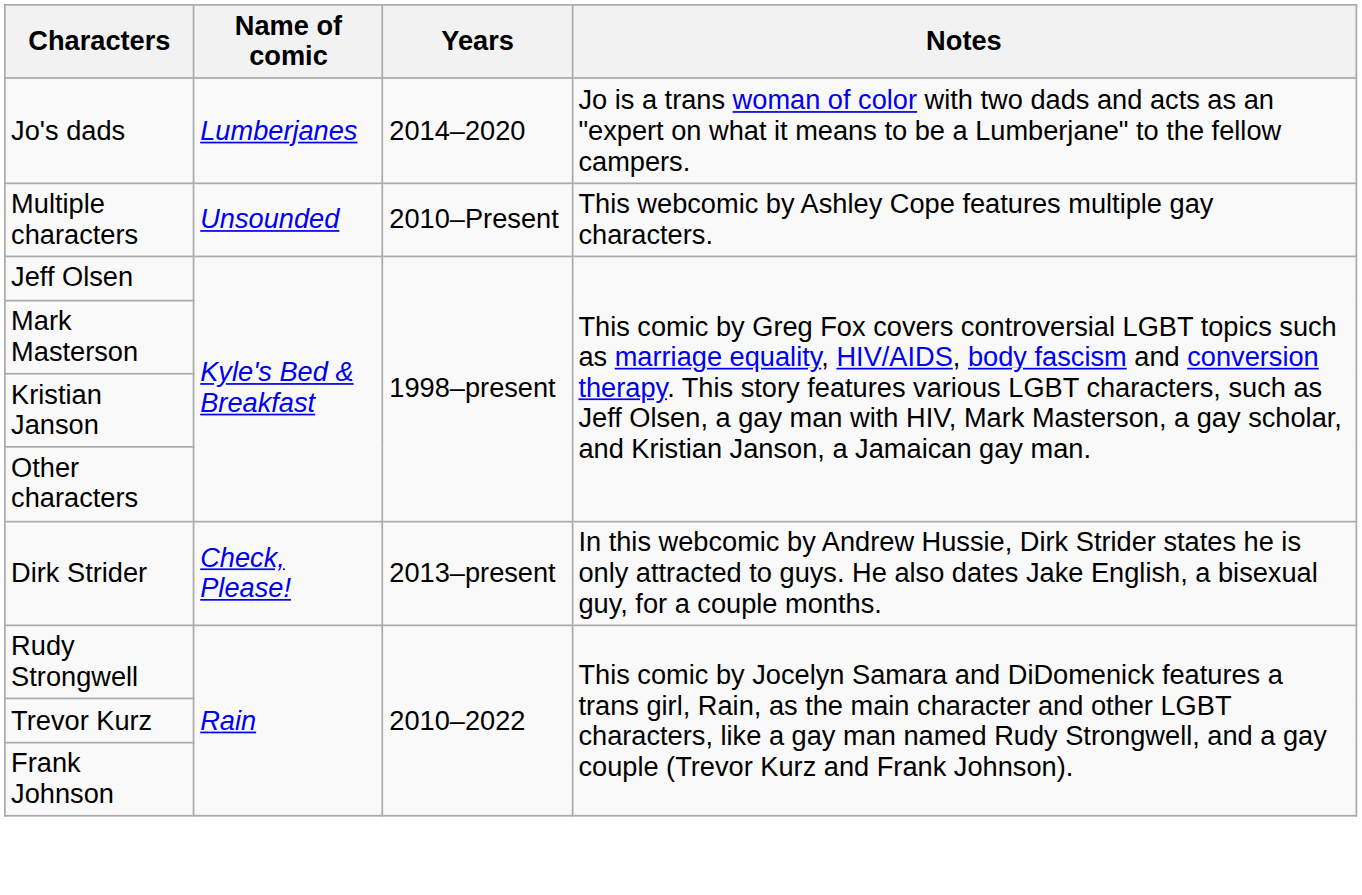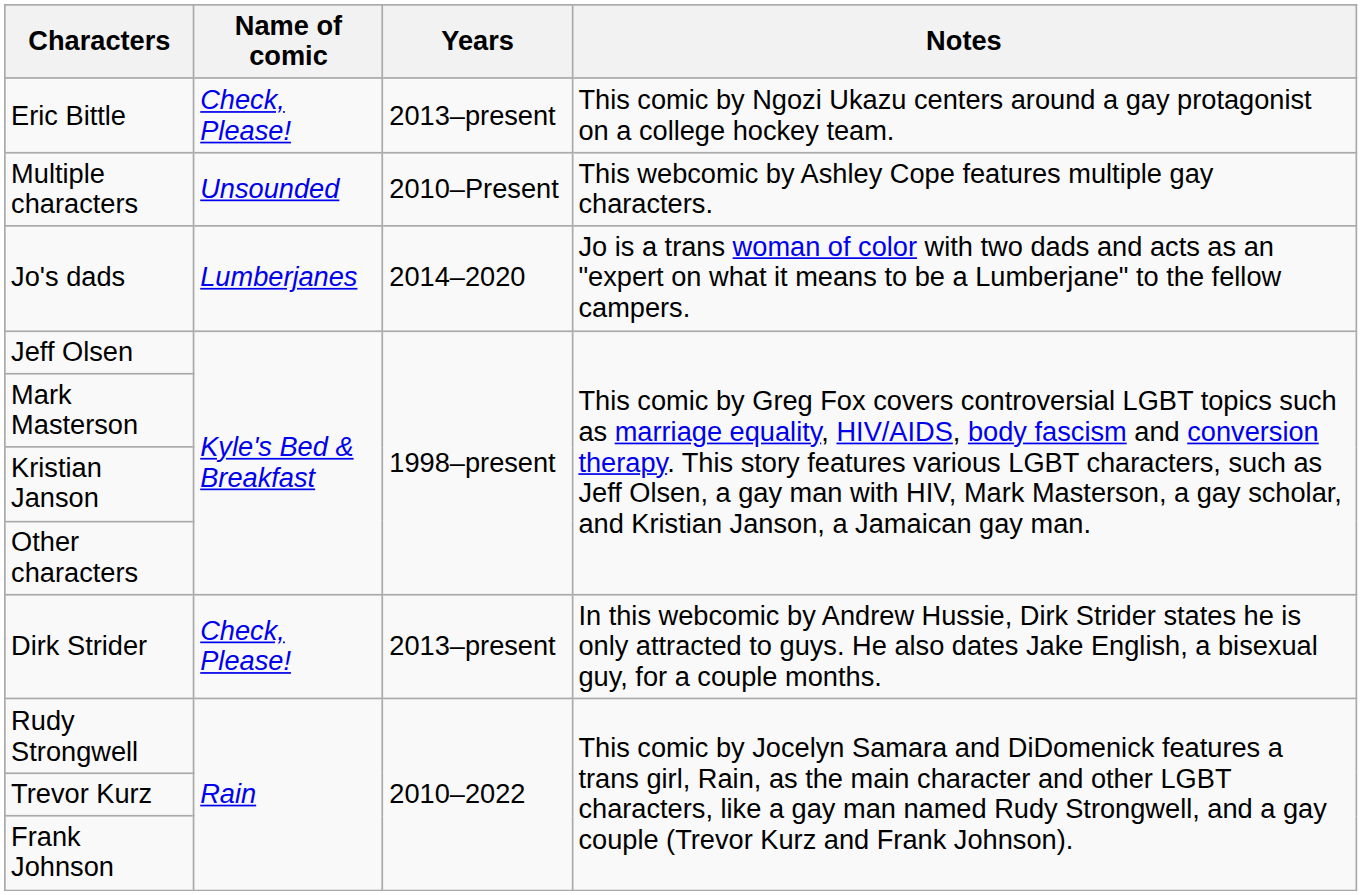+ row: Eric Bittle | Check, Please! | 2013–present | This comic by Ngozi Ukazu centers around a gay protagonist on a college hockey team.
rows swapped: Jo's dads <-> Multiple characters
